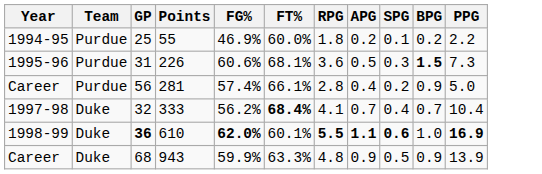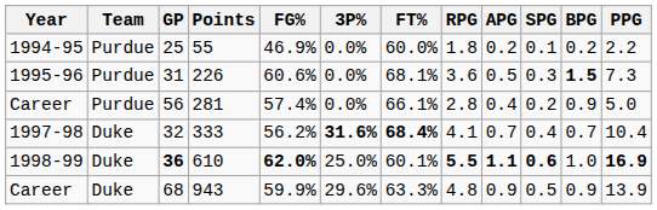+ column: 3P% | 0.0% | 0.0% | 0.0% | 31.6% | 25.0% | 29.6%
